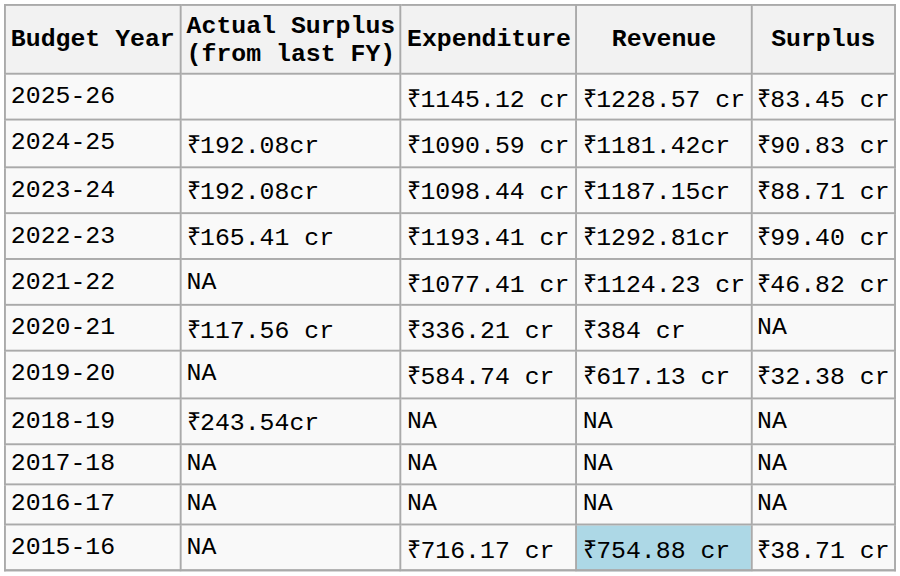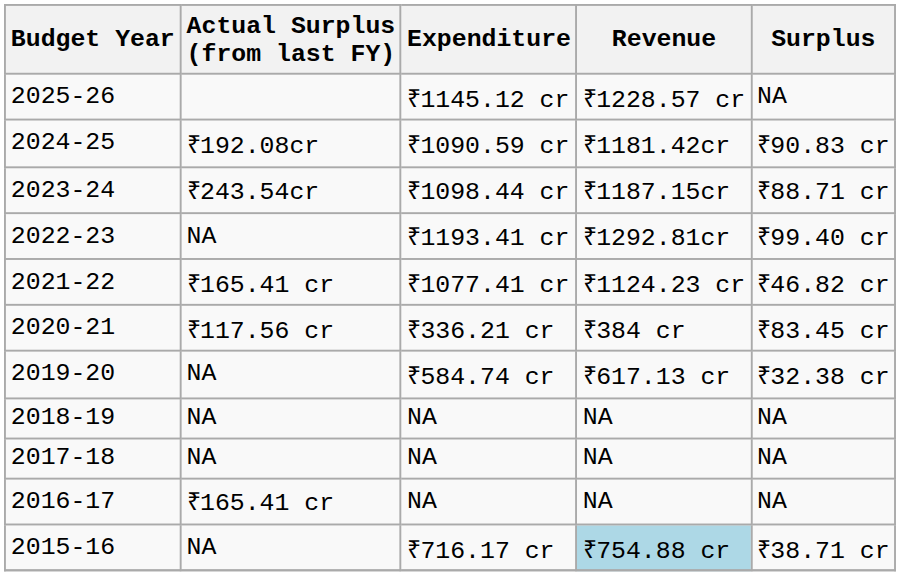2025-26 | Surplus: ₹83.45 cr -> NA
2023-24 | Actual Surplus (from last FY): ₹192.08cr -> ₹243.54cr
2022-23 | Actual Surplus (from last FY): ₹165.41 cr -> NA
2021-22 | Actual Surplus (from last FY): NA -> ₹165.41 cr
2020-21 | Surplus: NA -> ₹83.45 cr
2018-19 | Actual Surplus (from last FY): ₹243.54cr -> NA
2016-17 | Actual Surplus (from last FY): NA -> ₹165.41 cr
